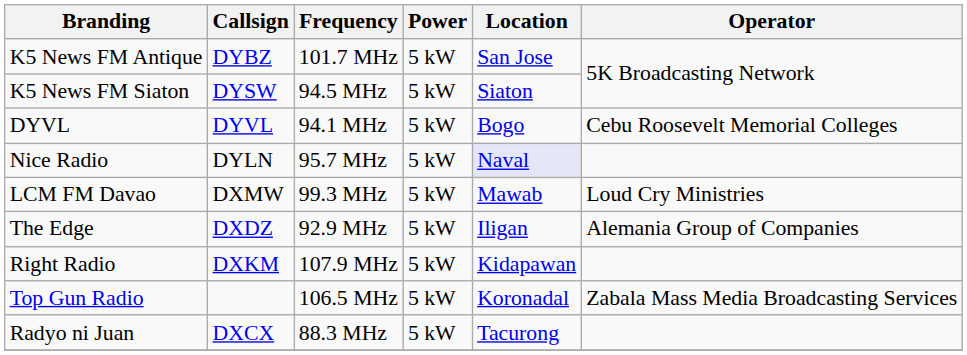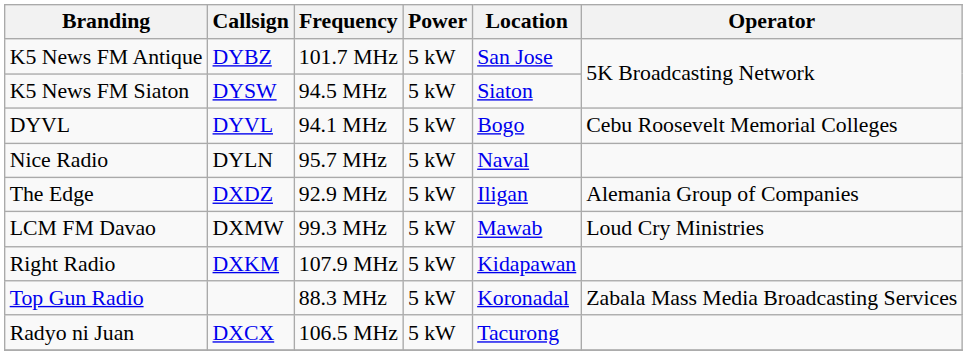Nice Radio | Location: lavender background -> no background
rows swapped: The Edge <-> LCM FM Davao
Top Gun Radio | Frequency: 106.5 MHz -> 88.3 MHz
Radyo ni Juan | Frequency: 88.3 MHz -> 106.5 MHz
